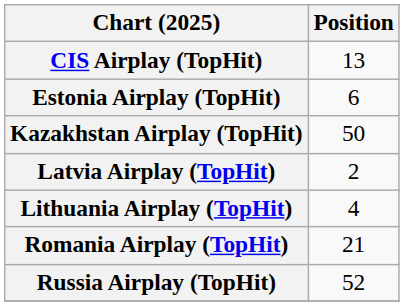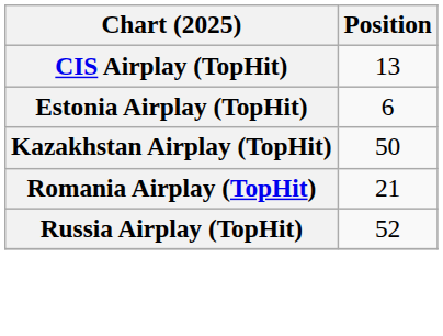- row: Latvia Airplay (TopHit) | 2
- row: Lithuania Airplay (TopHit) | 4
